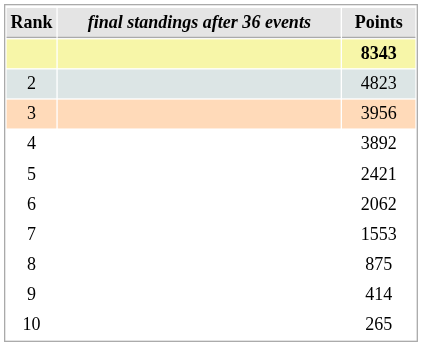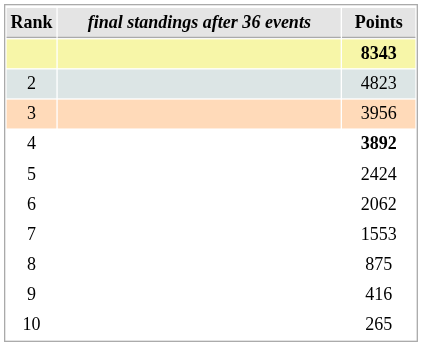4 | Points: normal -> bold
5 | Points: 2421 -> 2424
9 | Points: 414 -> 416
